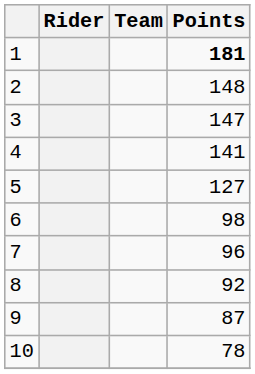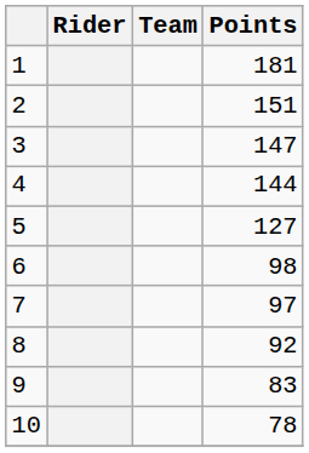1 | Points: bold -> normal
2 | Points: 148 -> 151
4 | Points: 141 -> 144
7 | Points: 96 -> 97
9 | Points: 87 -> 83
